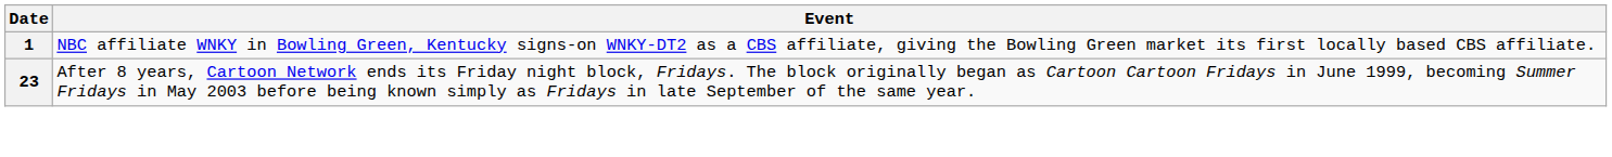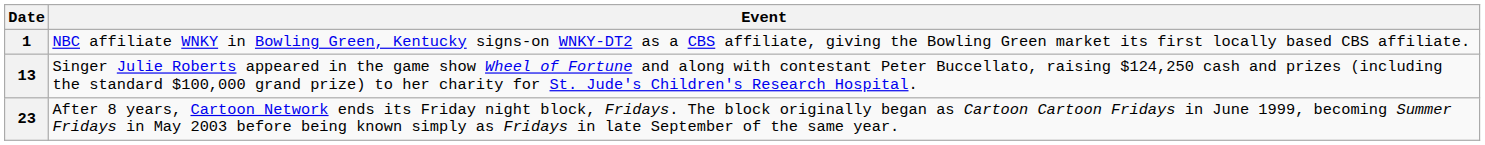+ row: 13 | Singer Julie Roberts appeared in the game show Wheel of Fortune and along with contestant Peter Buccellato, raising $124,250 cash and prizes (including the standard $100,000 grand prize) to her charity for St. Jude's Children's Research Hospital.
